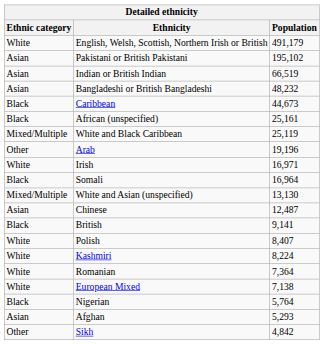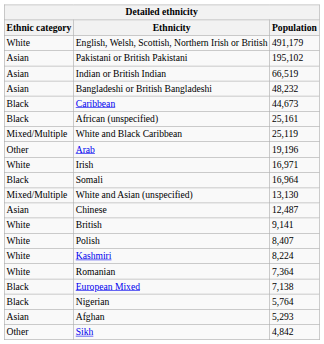British | Ethnic category: Black -> White
European Mixed | Ethnic category: White -> Black
